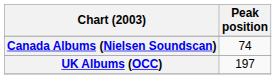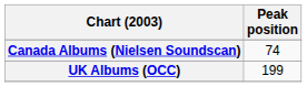UK Albums (OCC) | Peak position: 197 -> 199
